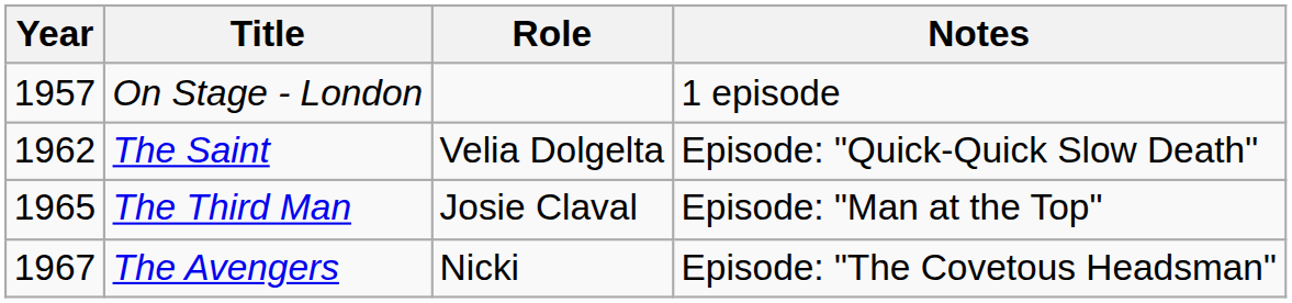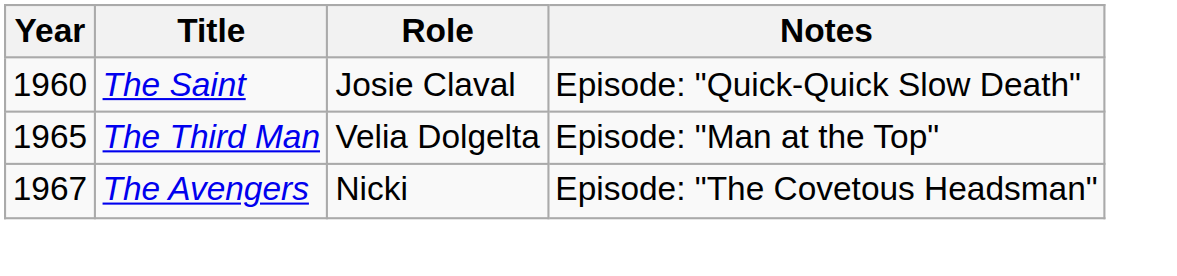- row: 1957 | On Stage - London | 1 episode
The Saint | Year: 1962 -> 1960
The Saint | Role: Velia Dolgelta -> Josie Claval
The Third Man | Role: Josie Claval -> Velia Dolgelta
